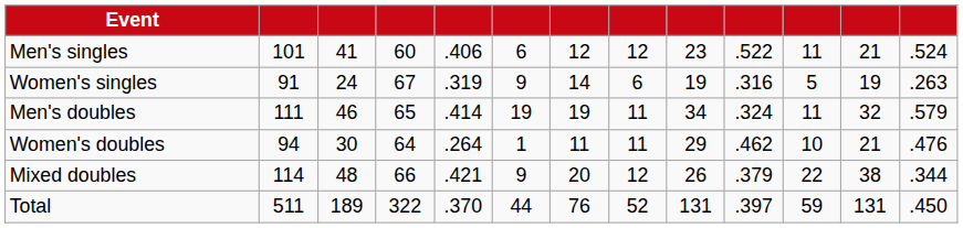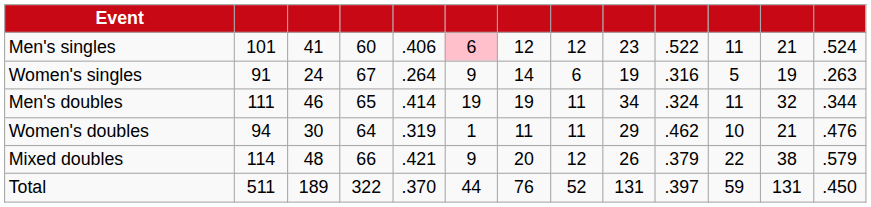Men's singles | column 6: no background -> pink background
Women's singles | column 5: .319 -> .264
Men's doubles | column 13: .579 -> .344
Women's doubles | column 5: .264 -> .319
Mixed doubles | column 13: .344 -> .579
